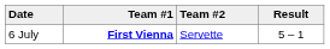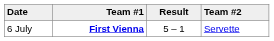columns swapped: Result <-> Team #2
